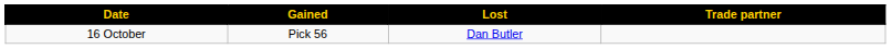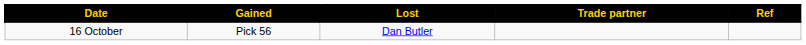+ column: Ref
